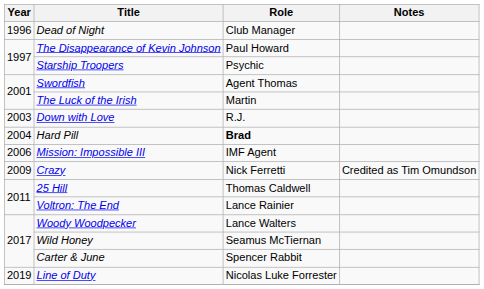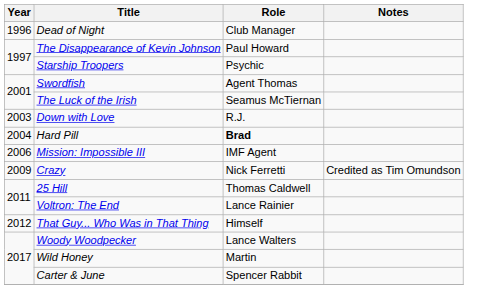The Luck of the Irish | Role: Martin -> Seamus McTiernan
+ row: 2012 | That Guy... Who Was in That Thing | Himself
Wild Honey | Role: Seamus McTiernan -> Martin
- row: 2019 | Line of Duty | Nicolas Luke Forrester
